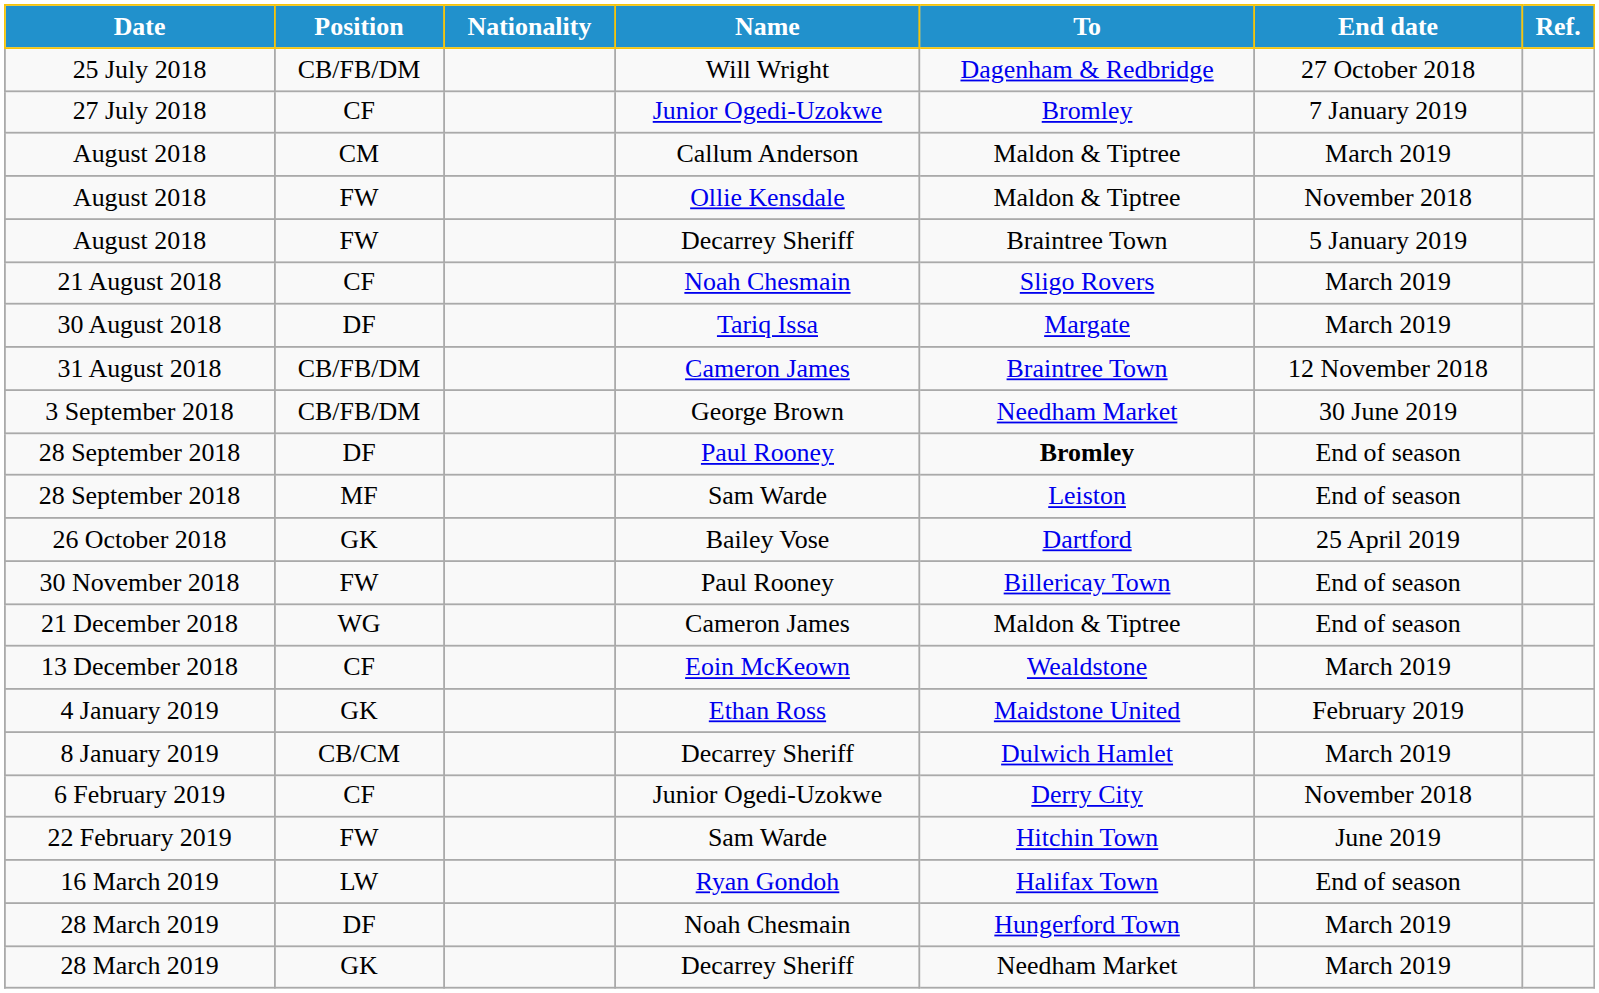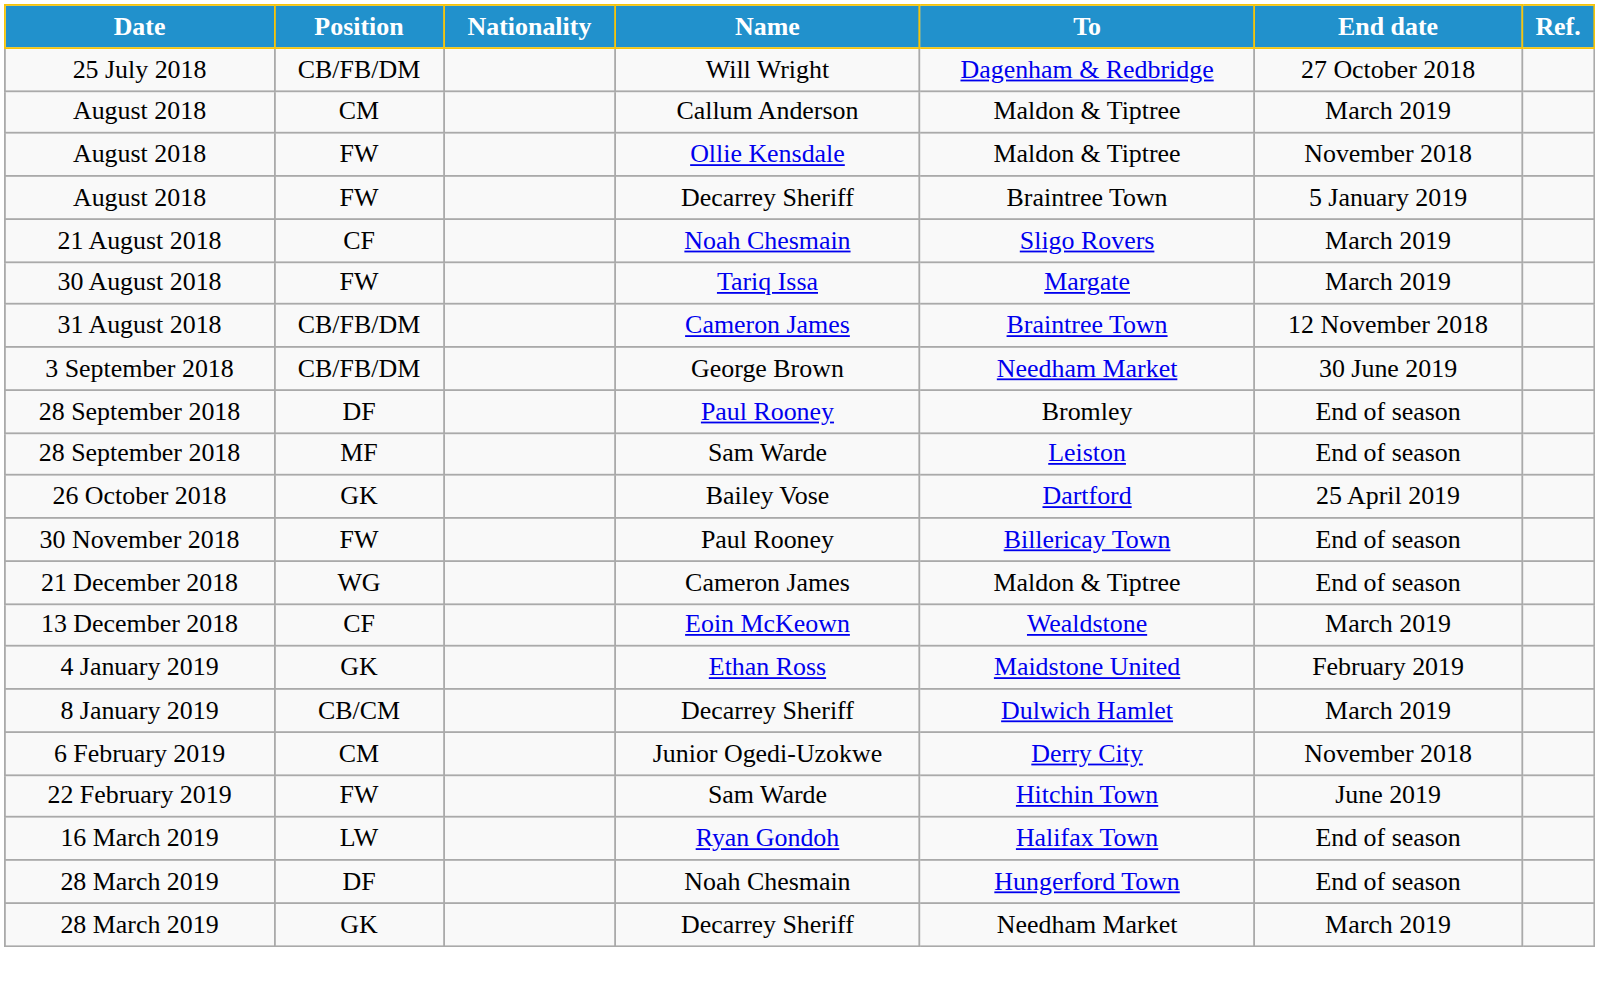- row: 27 July 2018 | CF | Junior Ogedi-Uzokwe | Bromley | 7 January 2019
30 August 2018 | Position: DF -> FW
28 September 2018 / Paul Rooney | To: bold -> normal
6 February 2019 | Position: CF -> CM
28 March 2019 / Noah Chesmain | End date: March 2019 -> End of season
